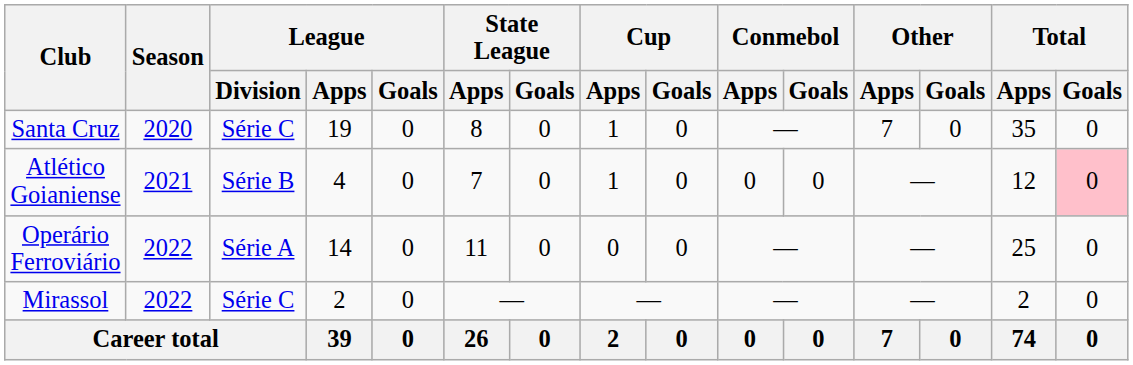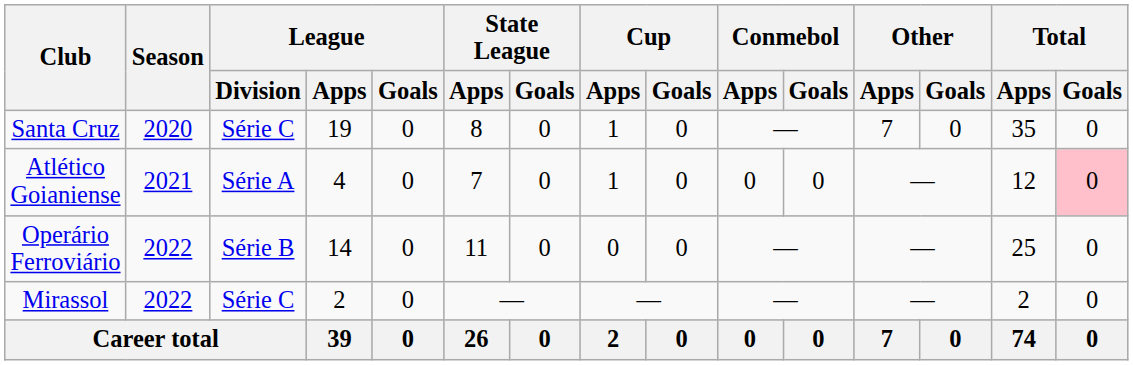Atlético Goianiense | League / Division: Série B -> Série A
Operário Ferroviário | League / Division: Série A -> Série B
